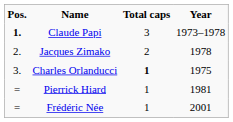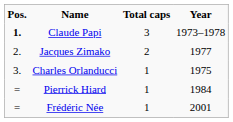Jacques Zimako | Year: 1978 -> 1977
Charles Orlanducci | Total caps: bold -> normal
Pierrick Hiard | Year: 1981 -> 1984
